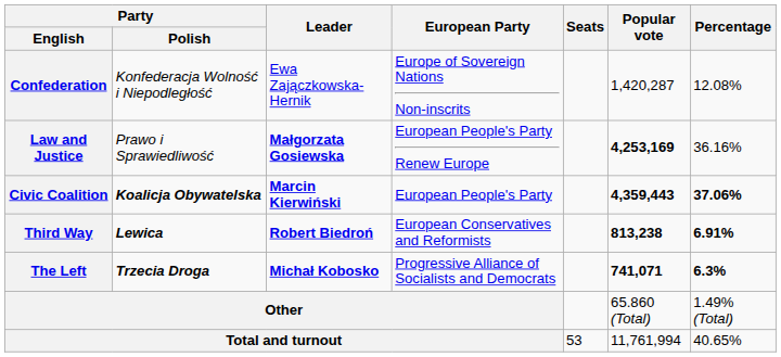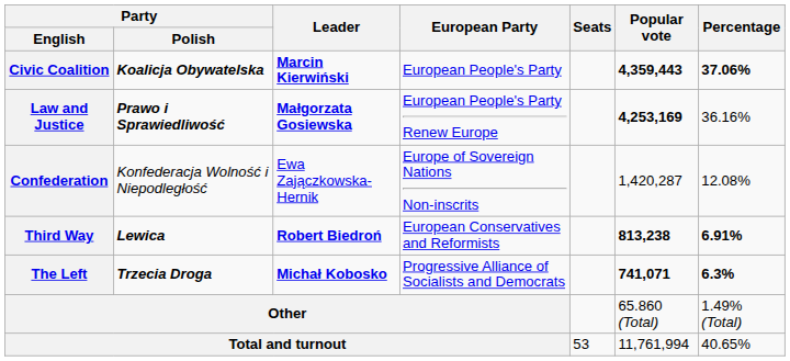rows swapped: Civic Coalition <-> Confederation
Law and Justice | Party / Polish: normal -> bold
